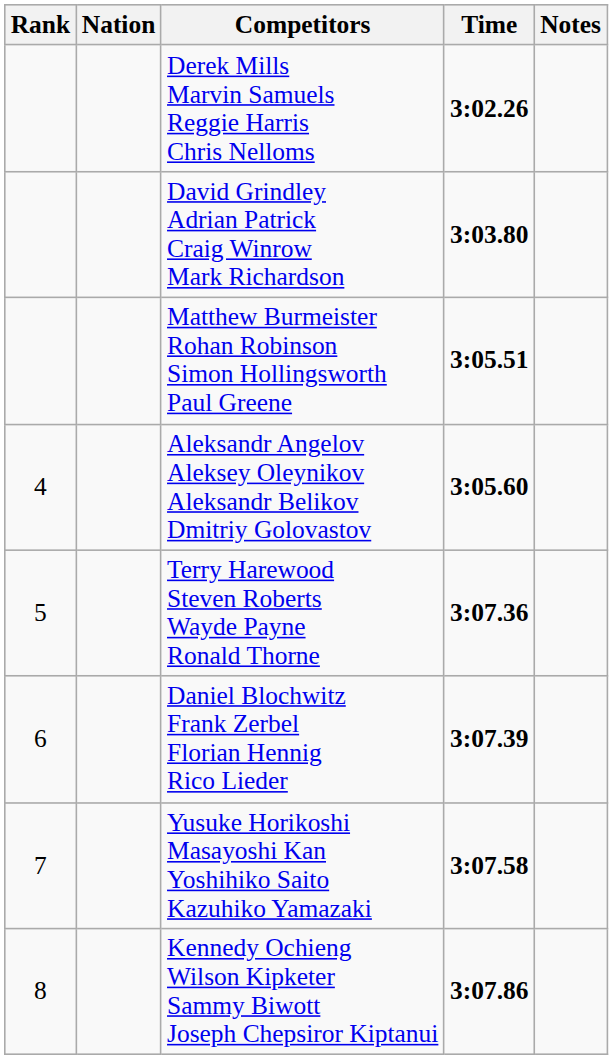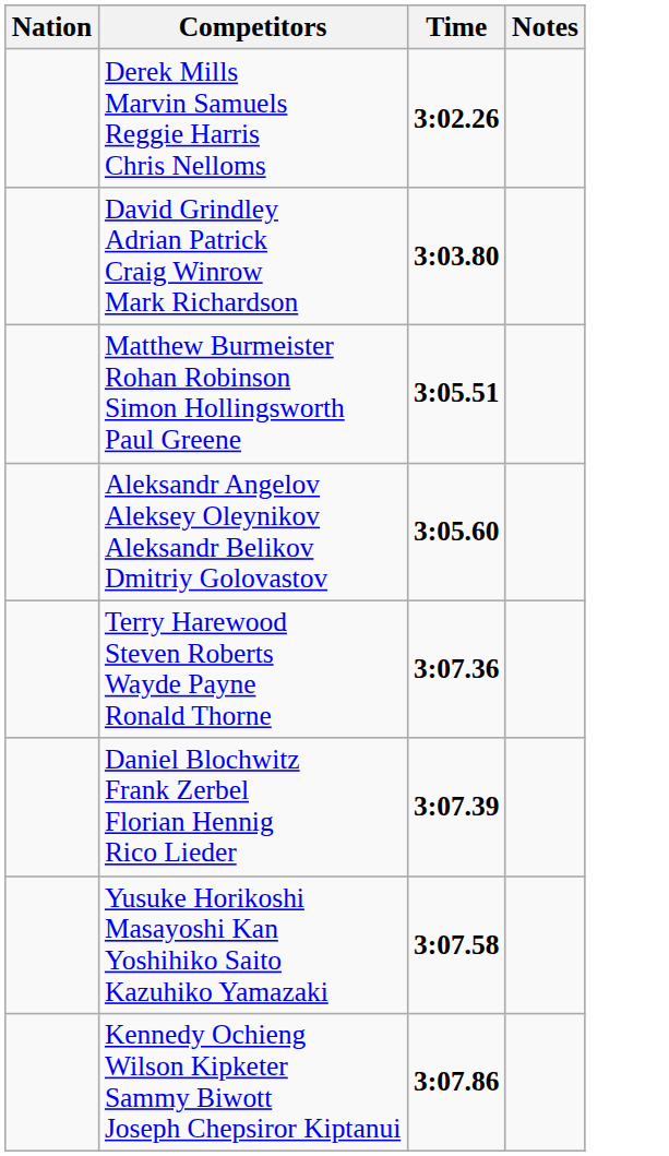- column: Rank | 4 | 5 | 6 | 7 | 8
